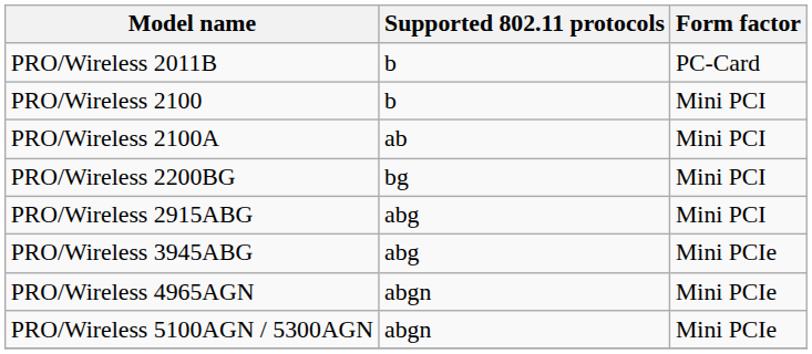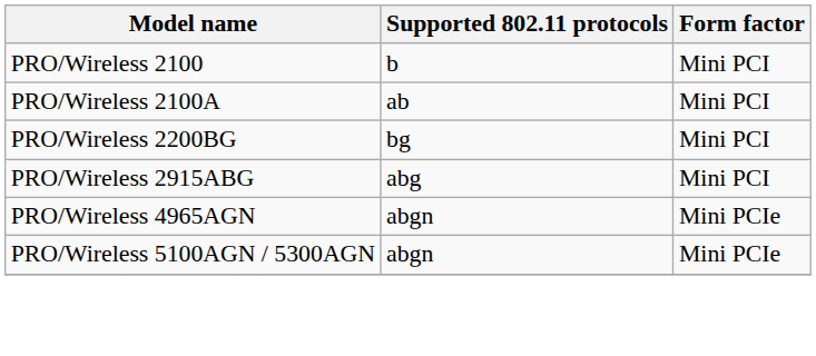- row: PRO/Wireless 2011B | b | PC-Card
- row: PRO/Wireless 3945ABG | abg | Mini PCIe
